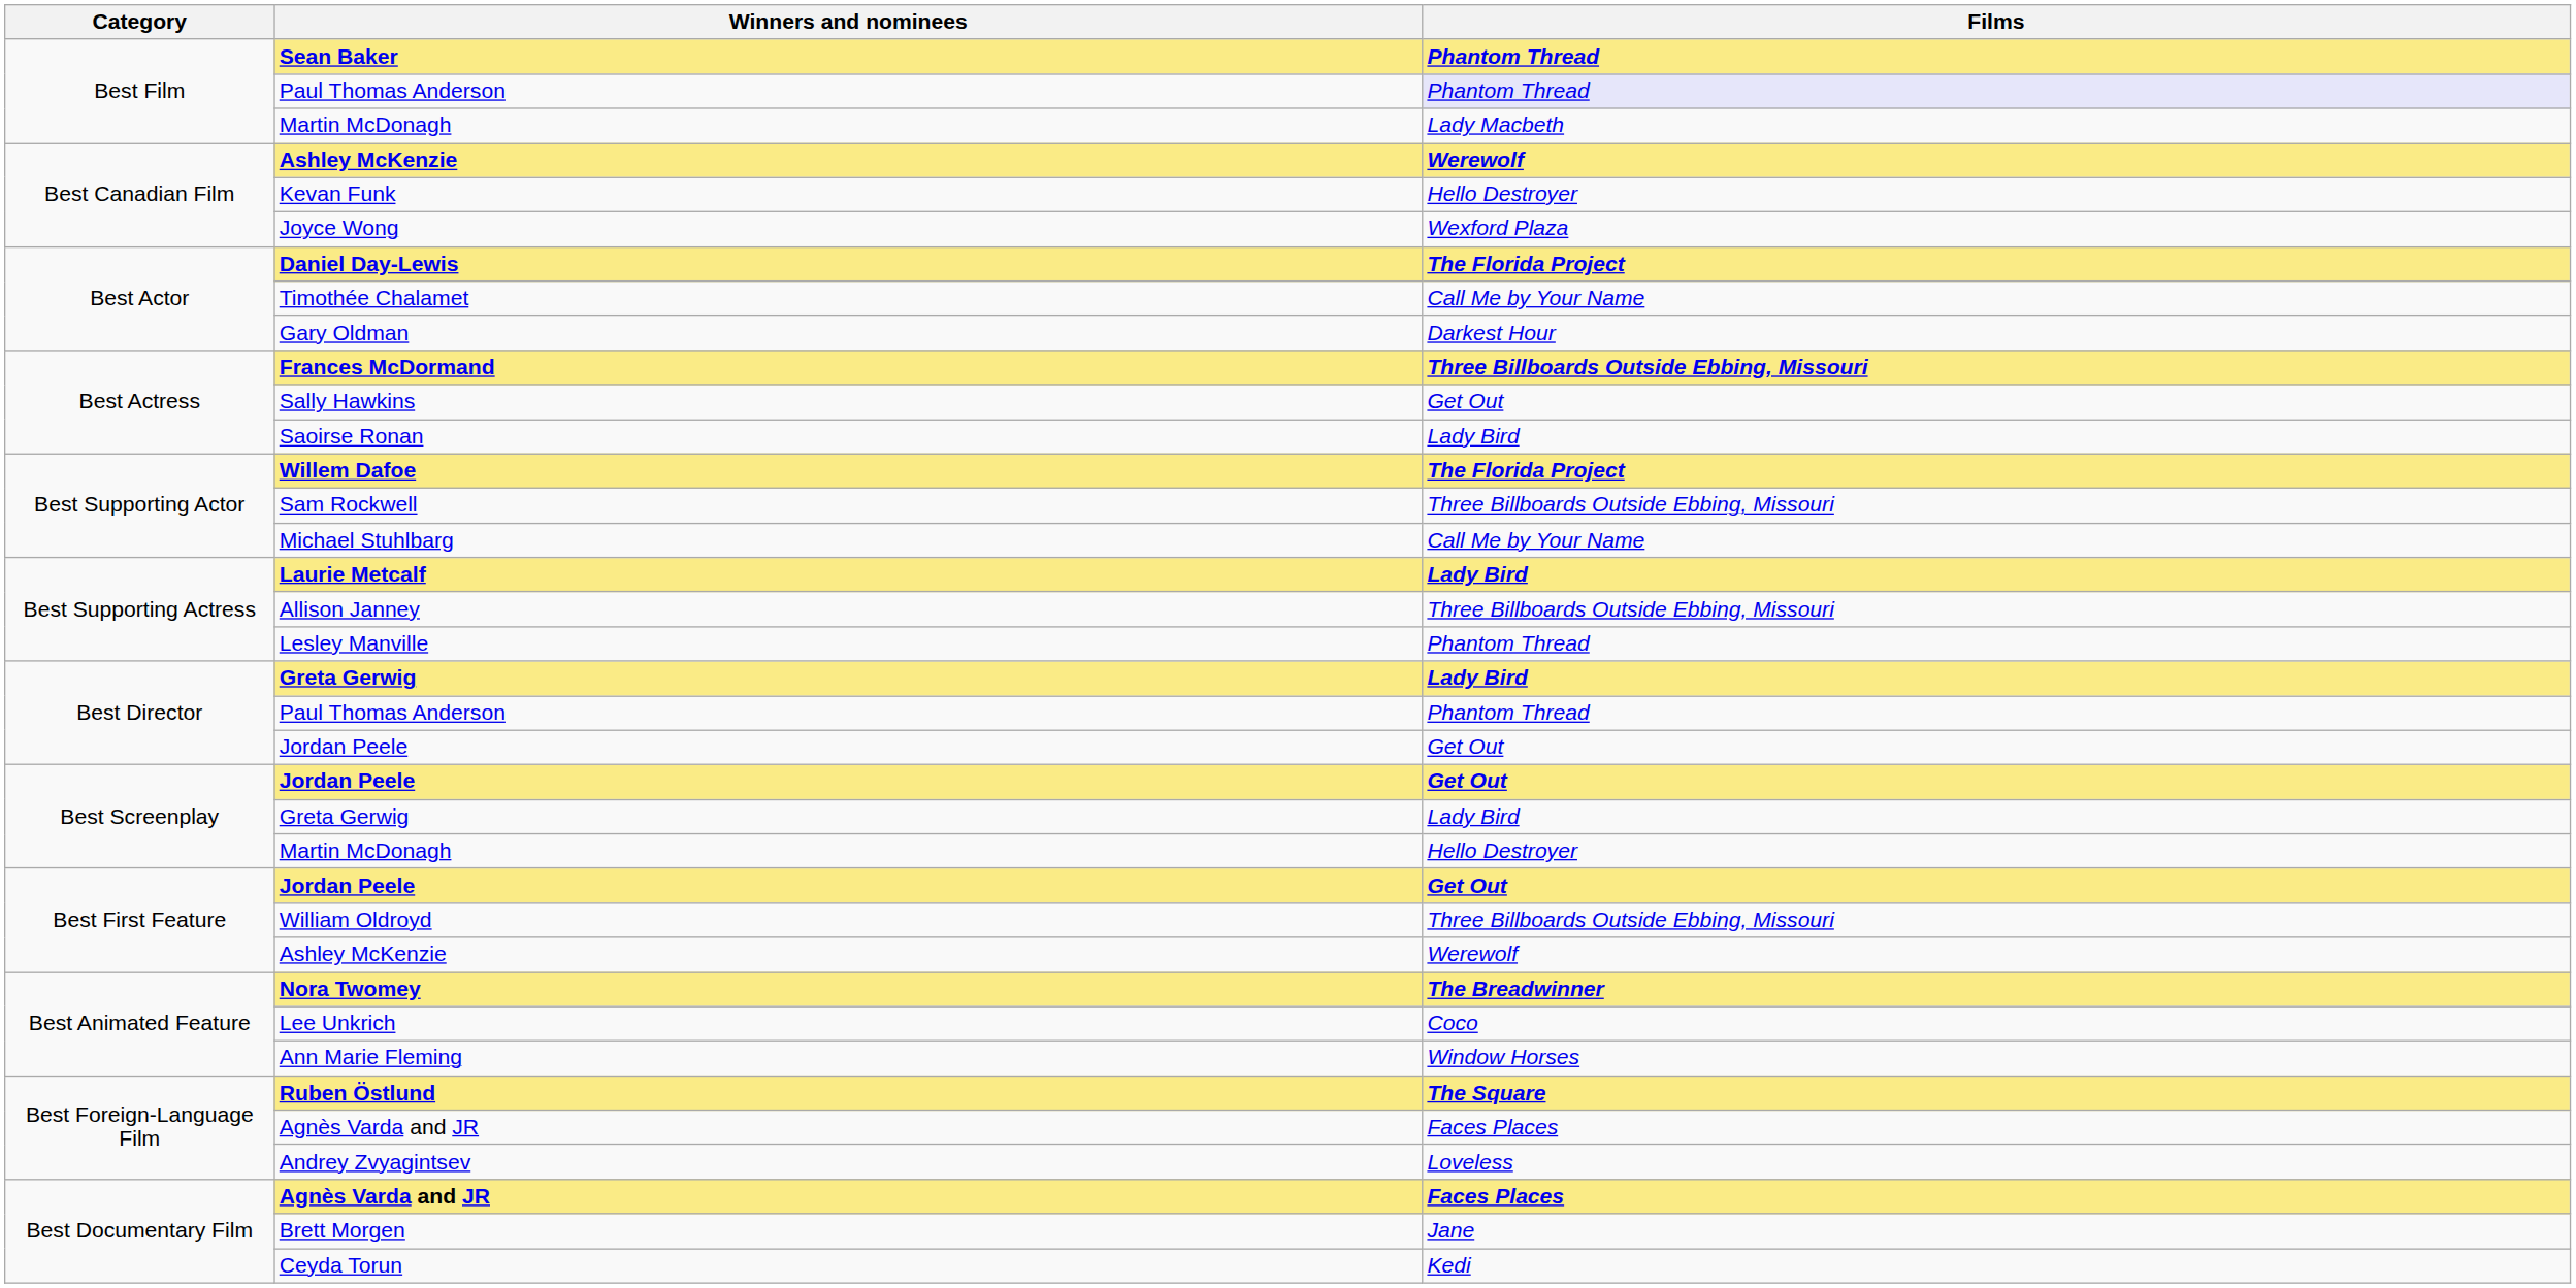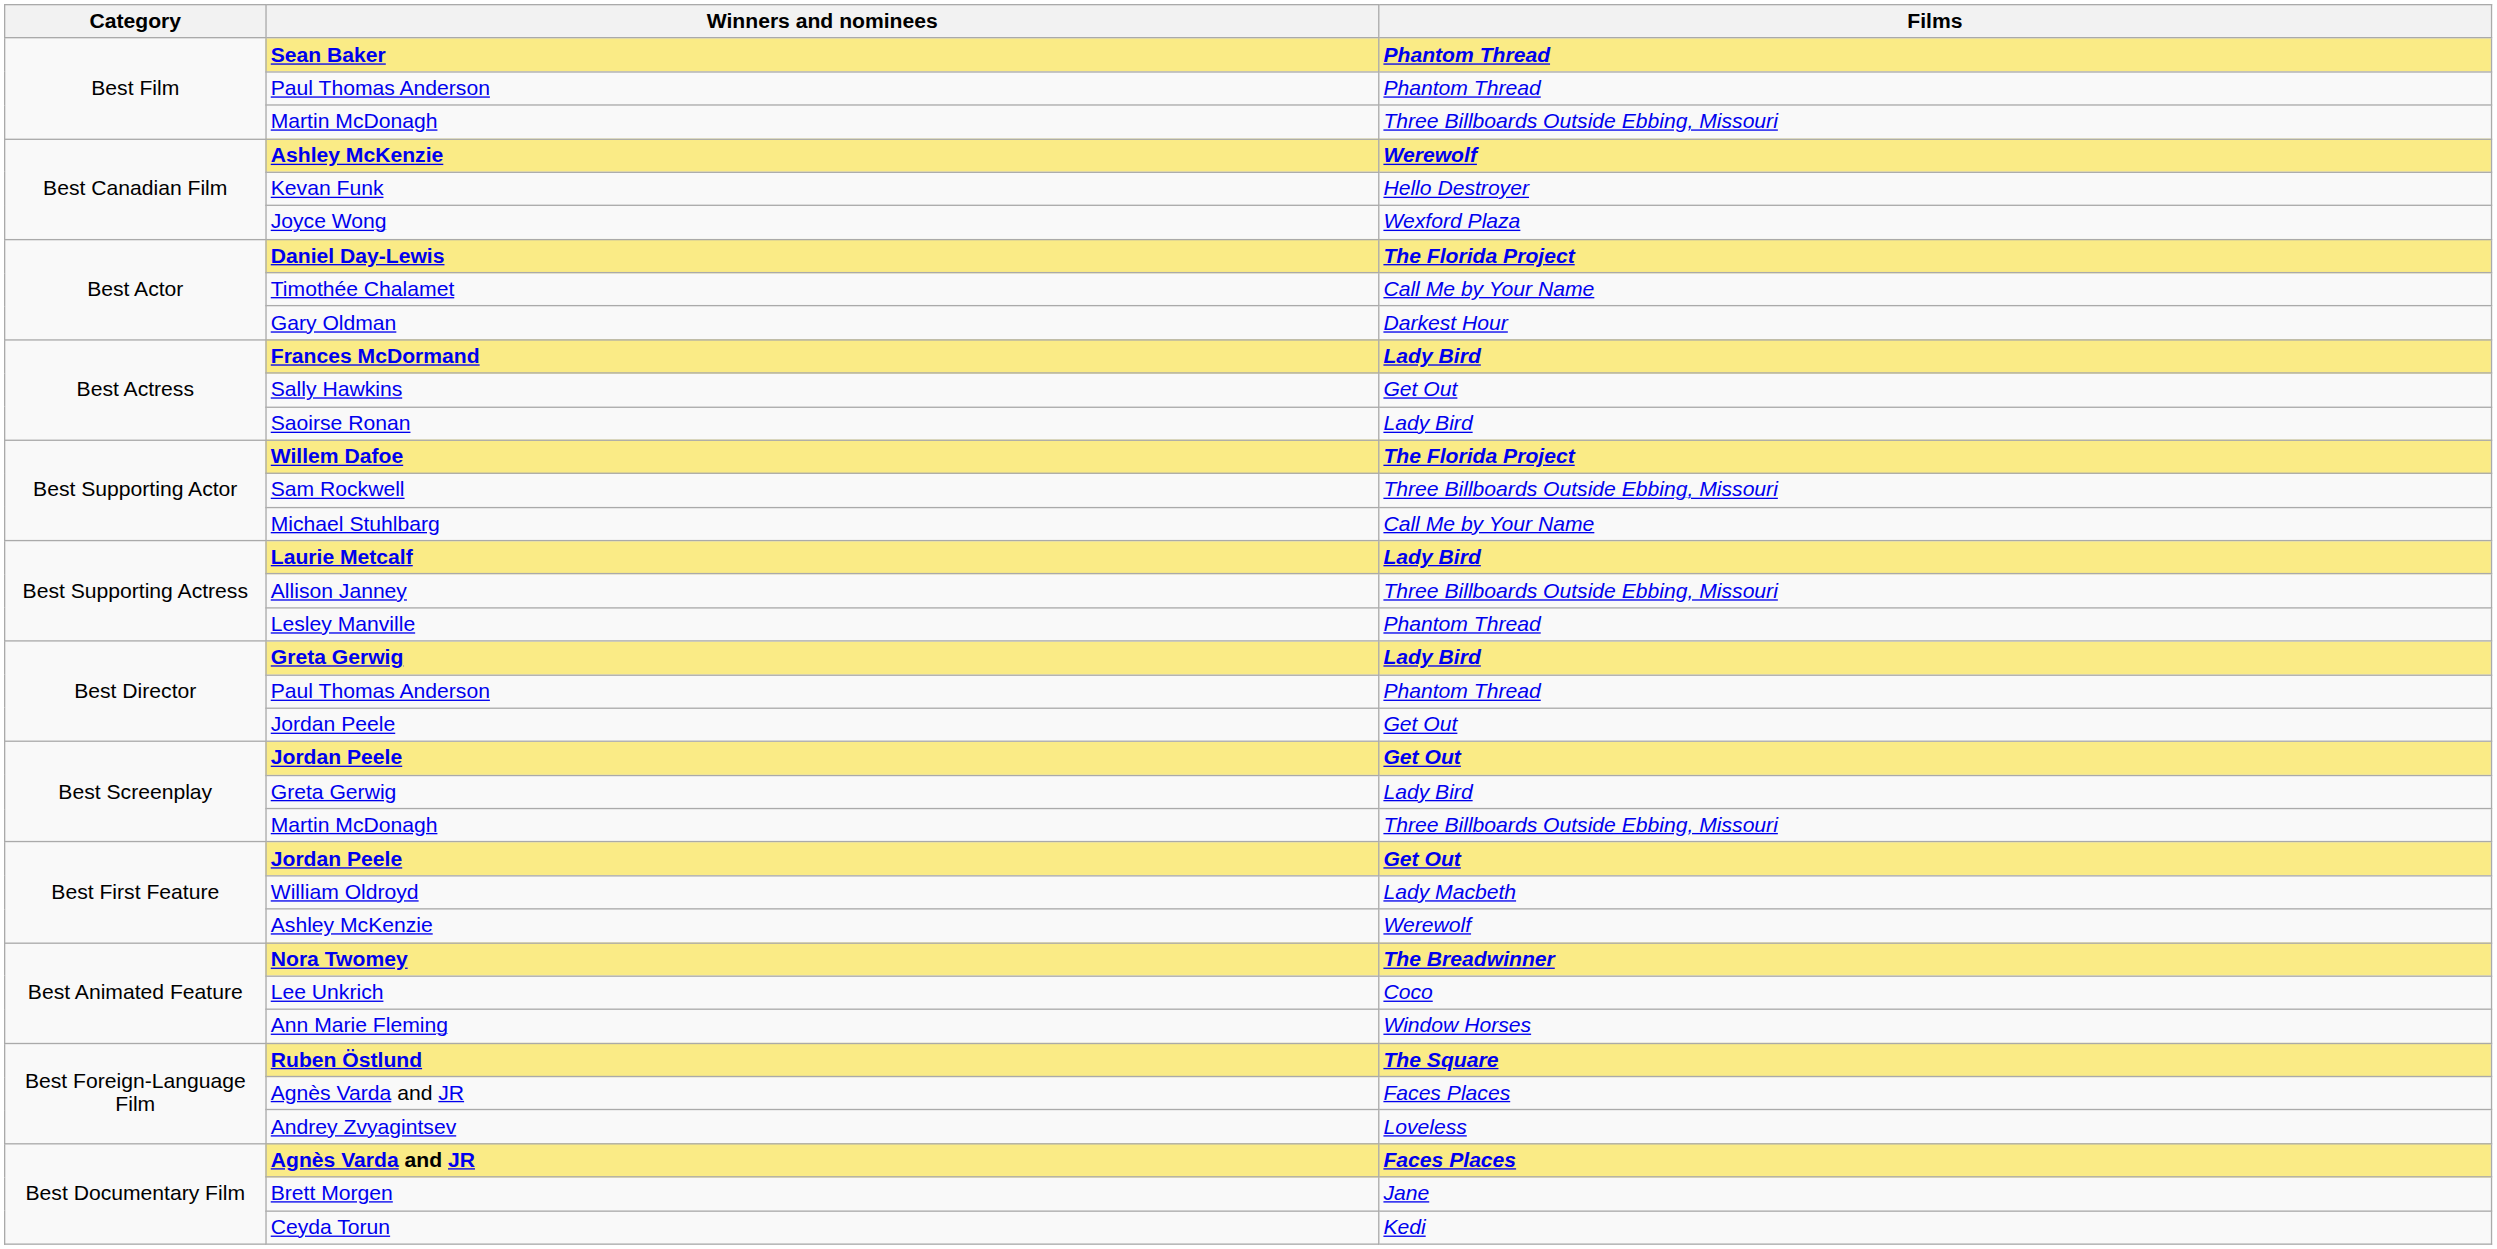Best Film / Paul Thomas Anderson | Films: lavender background -> no background
Best Film / Martin McDonagh | Films: Lady Macbeth -> Three Billboards Outside Ebbing, Missouri
Frances McDormand | Films: Three Billboards Outside Ebbing, Missouri -> Lady Bird
Best Screenplay / Martin McDonagh | Films: Hello Destroyer -> Three Billboards Outside Ebbing, Missouri
William Oldroyd | Films: Three Billboards Outside Ebbing, Missouri -> Lady Macbeth
